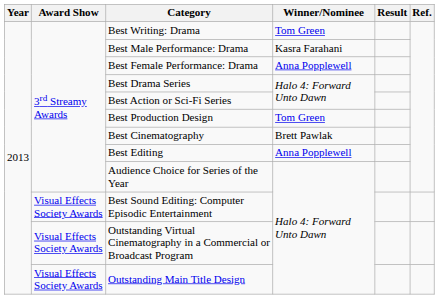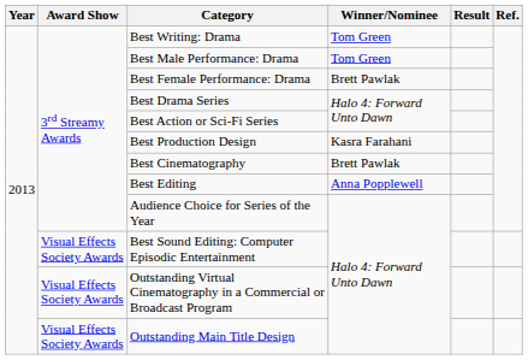Best Male Performance: Drama | Winner/Nominee: Kasra Farahani -> Tom Green
Best Female Performance: Drama | Winner/Nominee: Anna Popplewell -> Brett Pawlak
Best Production Design | Winner/Nominee: Tom Green -> Kasra Farahani
